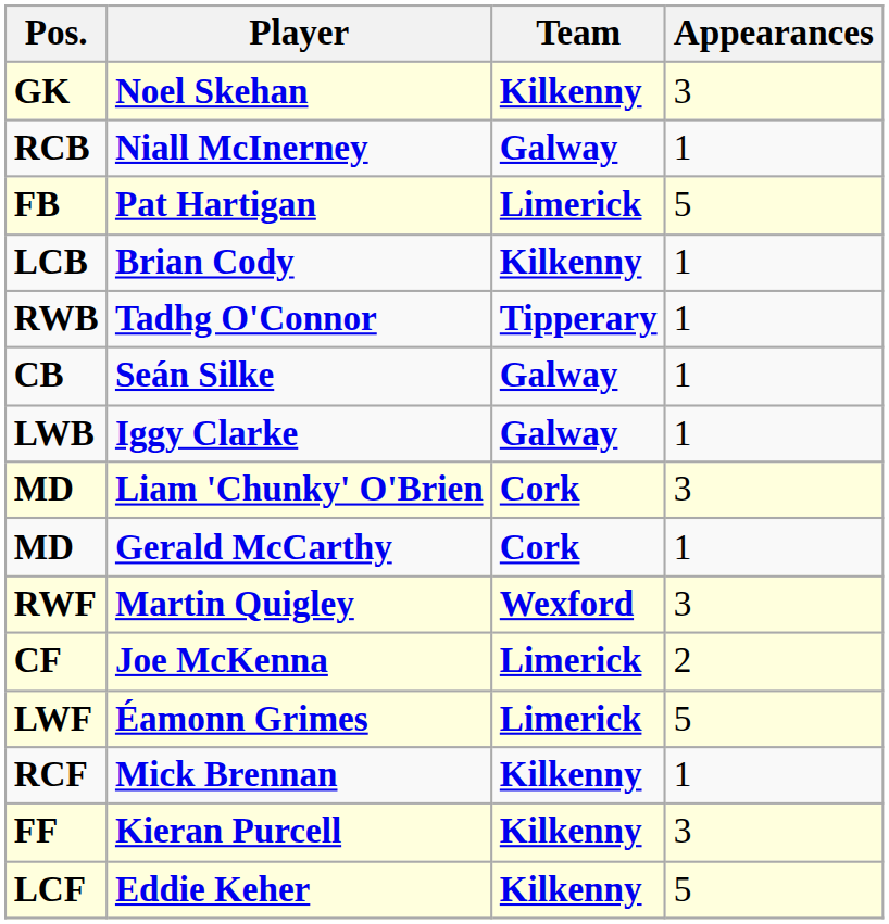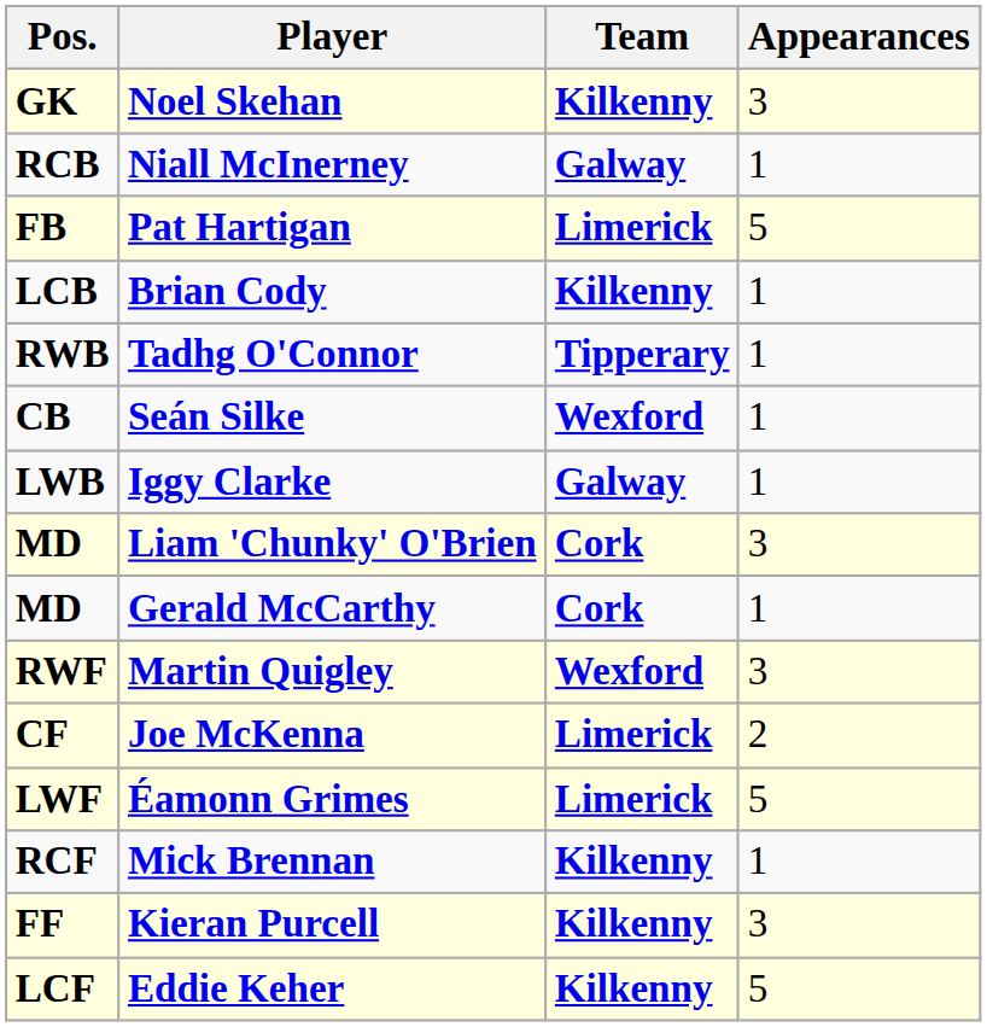Seán Silke | Team: Galway -> Wexford
